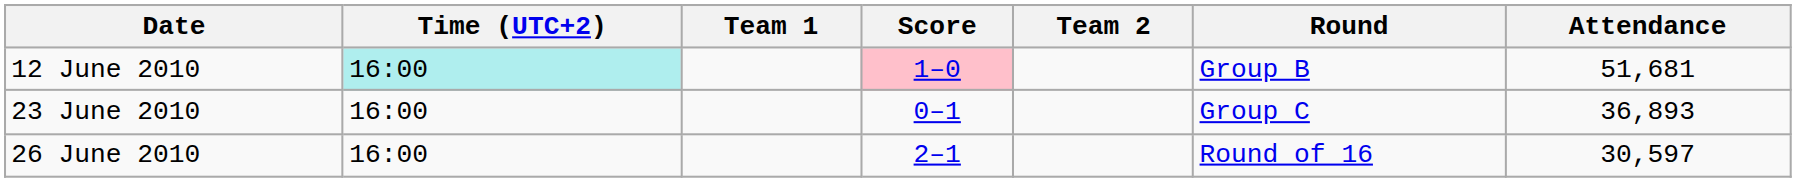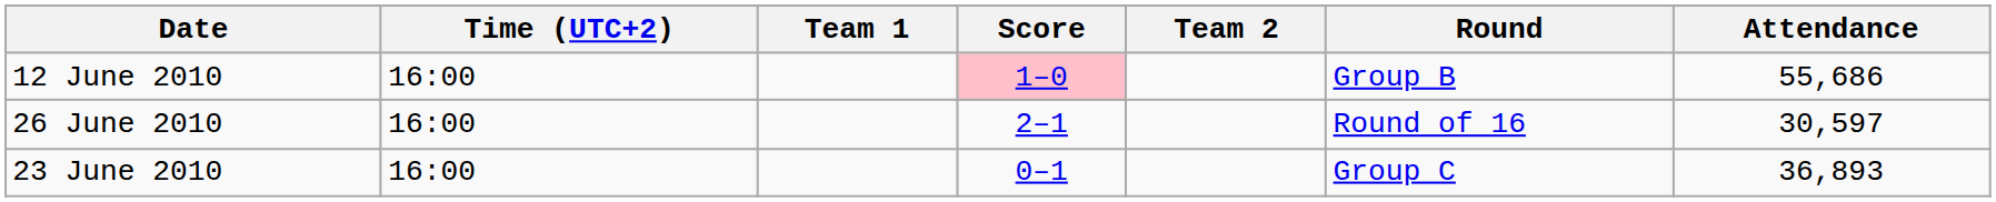12 June 2010 | Time (UTC+2): paleturquoise background -> no background
12 June 2010 | Attendance: 51,681 -> 55,686
rows swapped: 23 June 2010 <-> 26 June 2010
